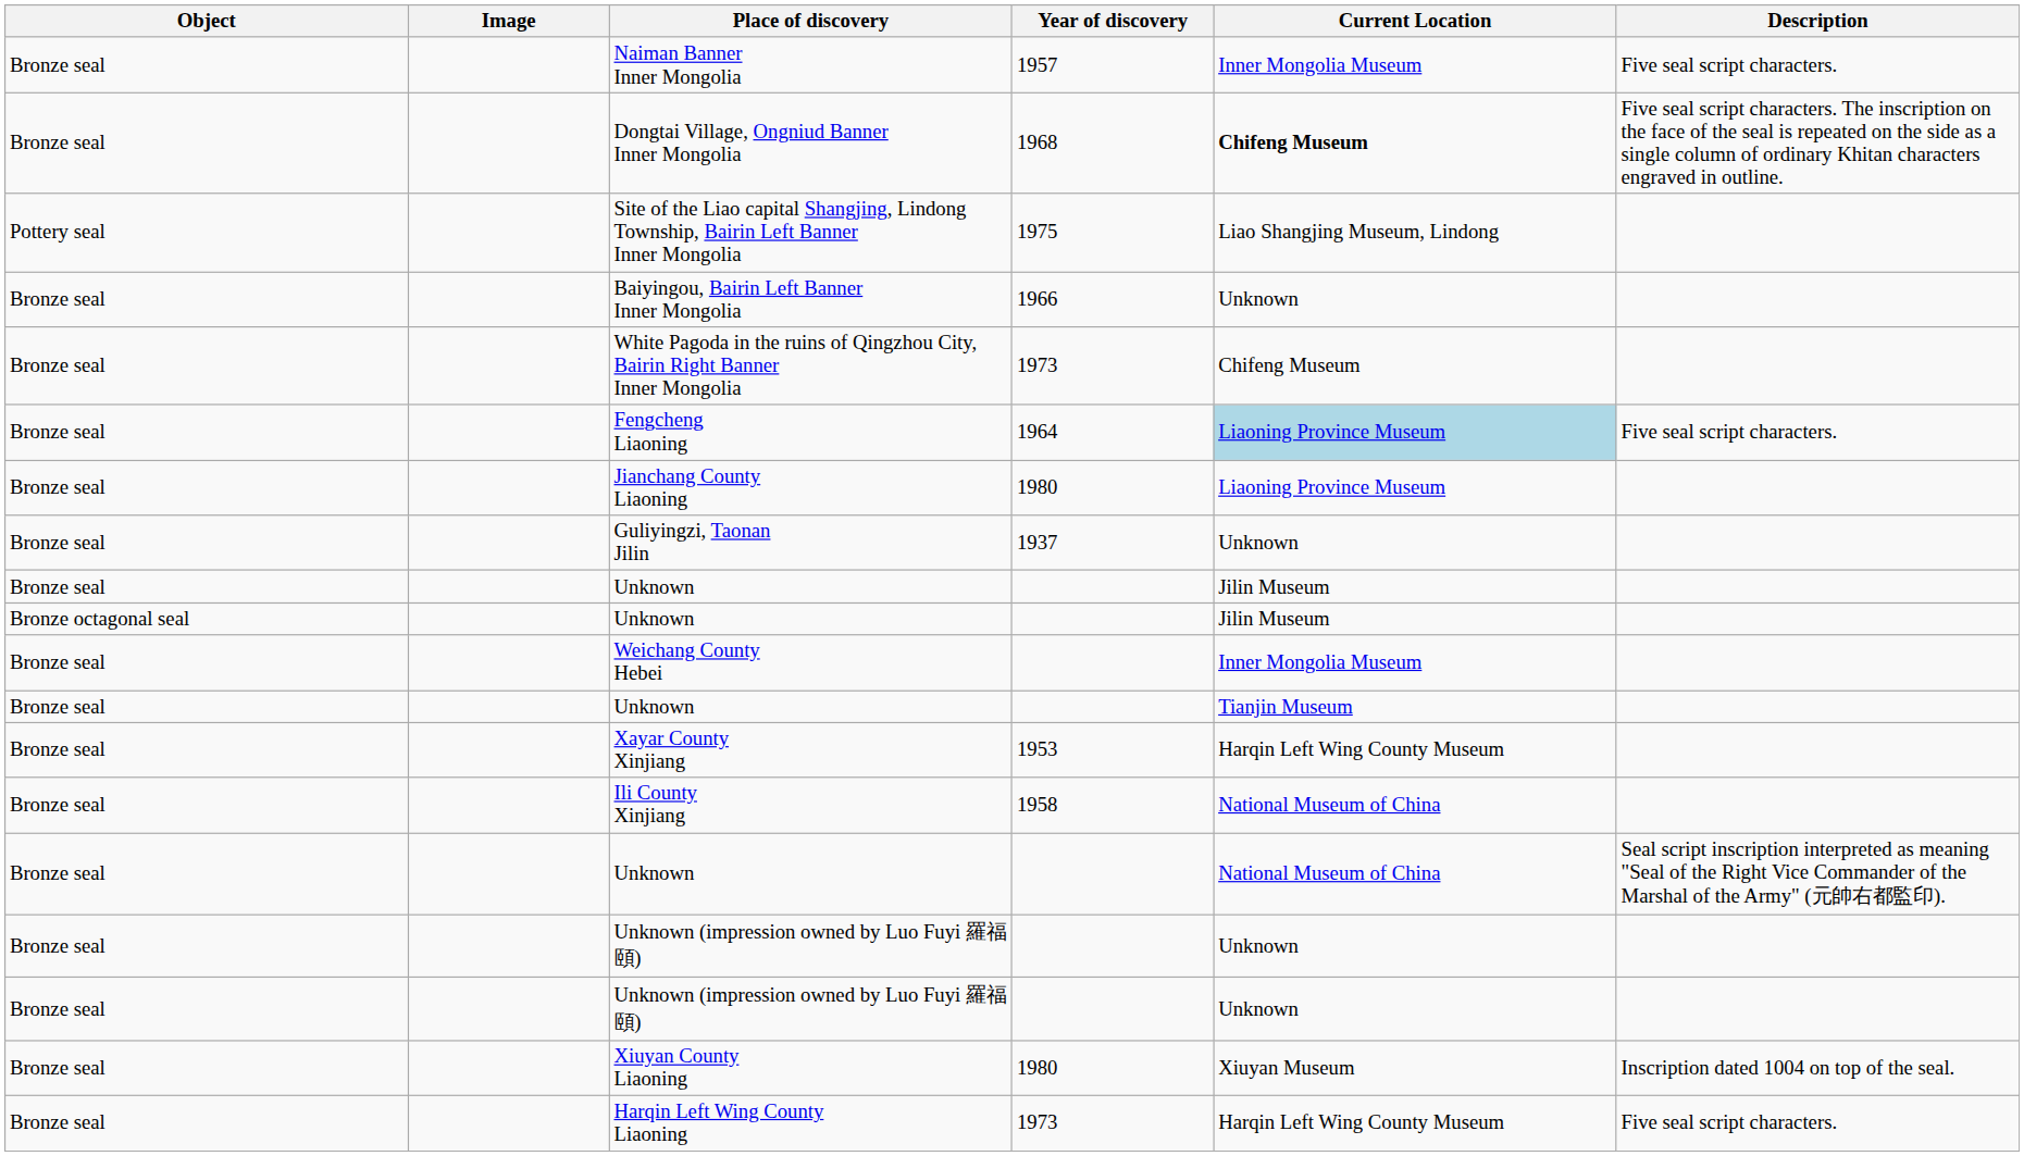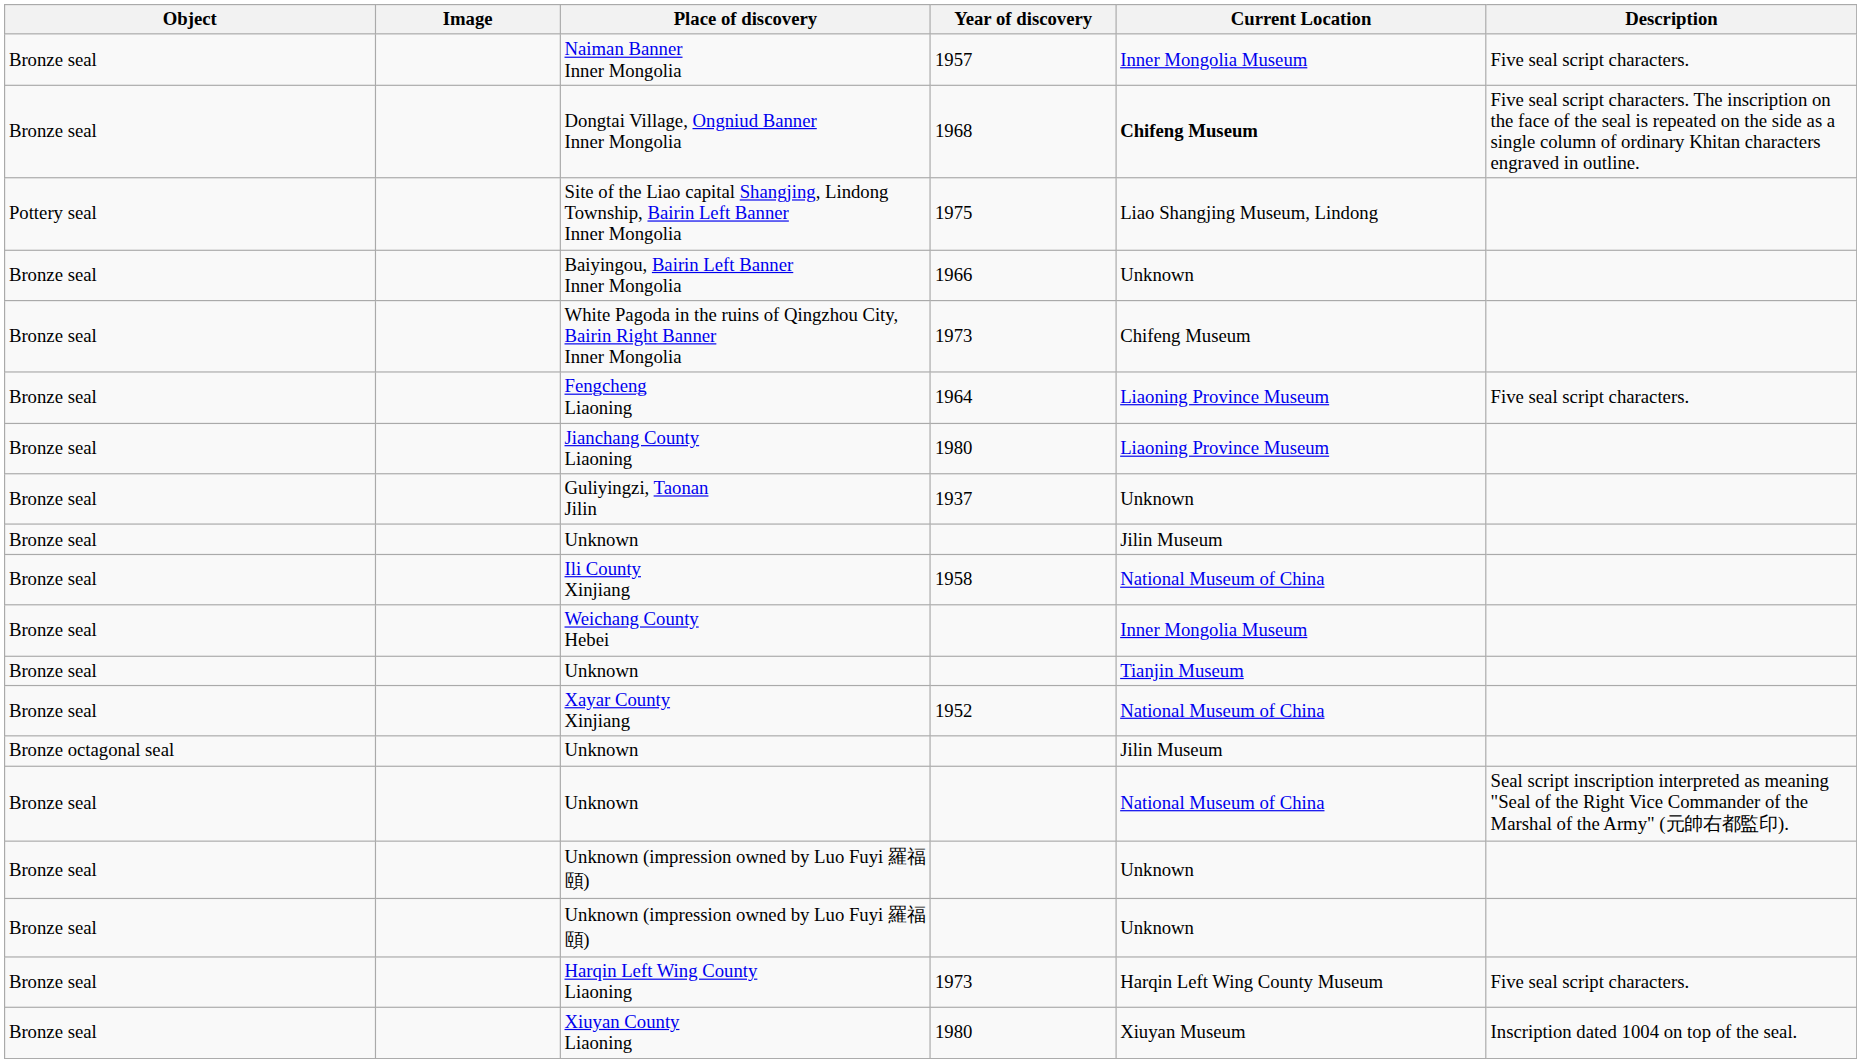Fengcheng Liaoning | Current Location: lightblue background -> no background
rows swapped: Bronze octagonal seal / Unknown <-> Ili County Xinjiang
Xayar County Xinjiang | Year of discovery: 1953 -> 1952
Xayar County Xinjiang | Current Location: Harqin Left Wing County Museum -> National Museum of China
rows swapped: Xiuyan County Liaoning <-> Harqin Left Wing County Liaoning
